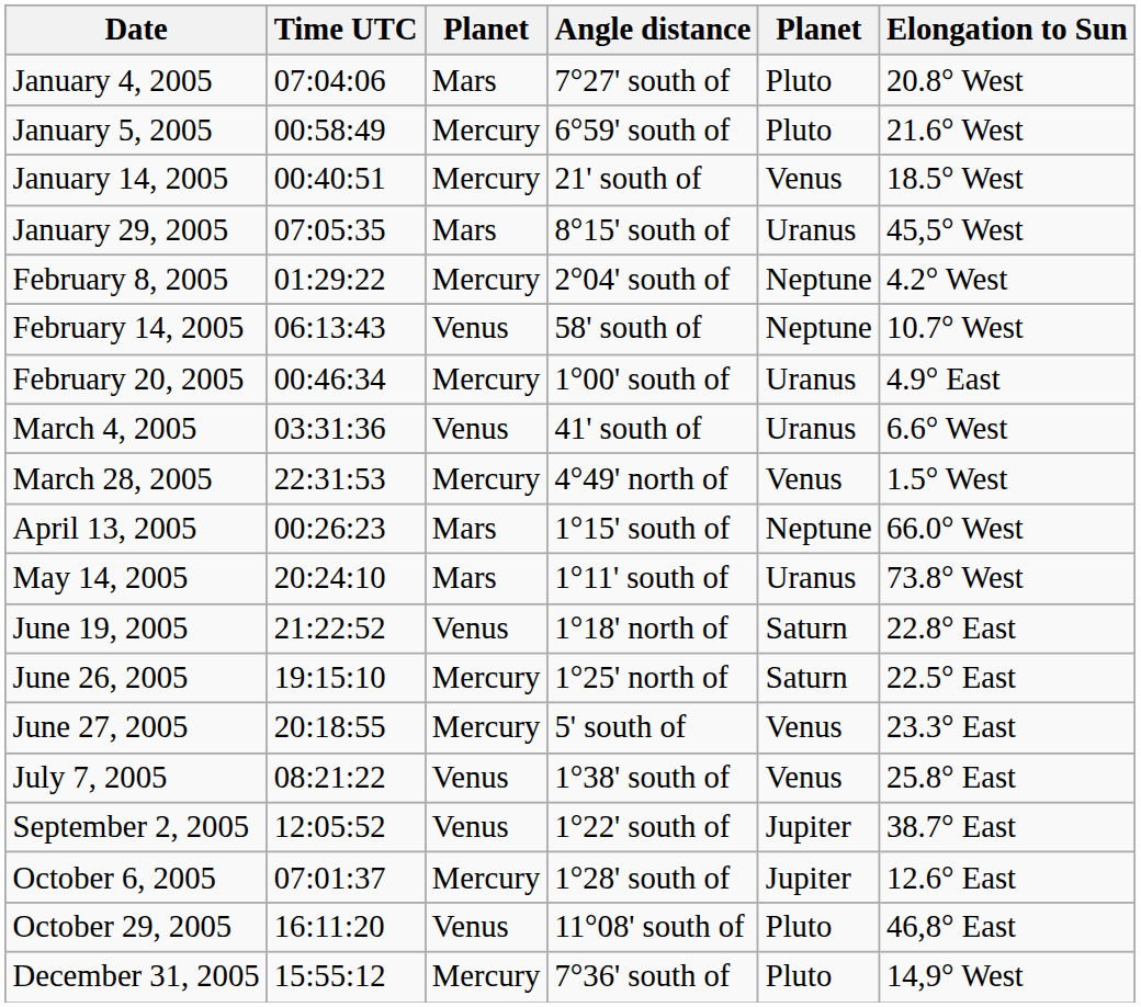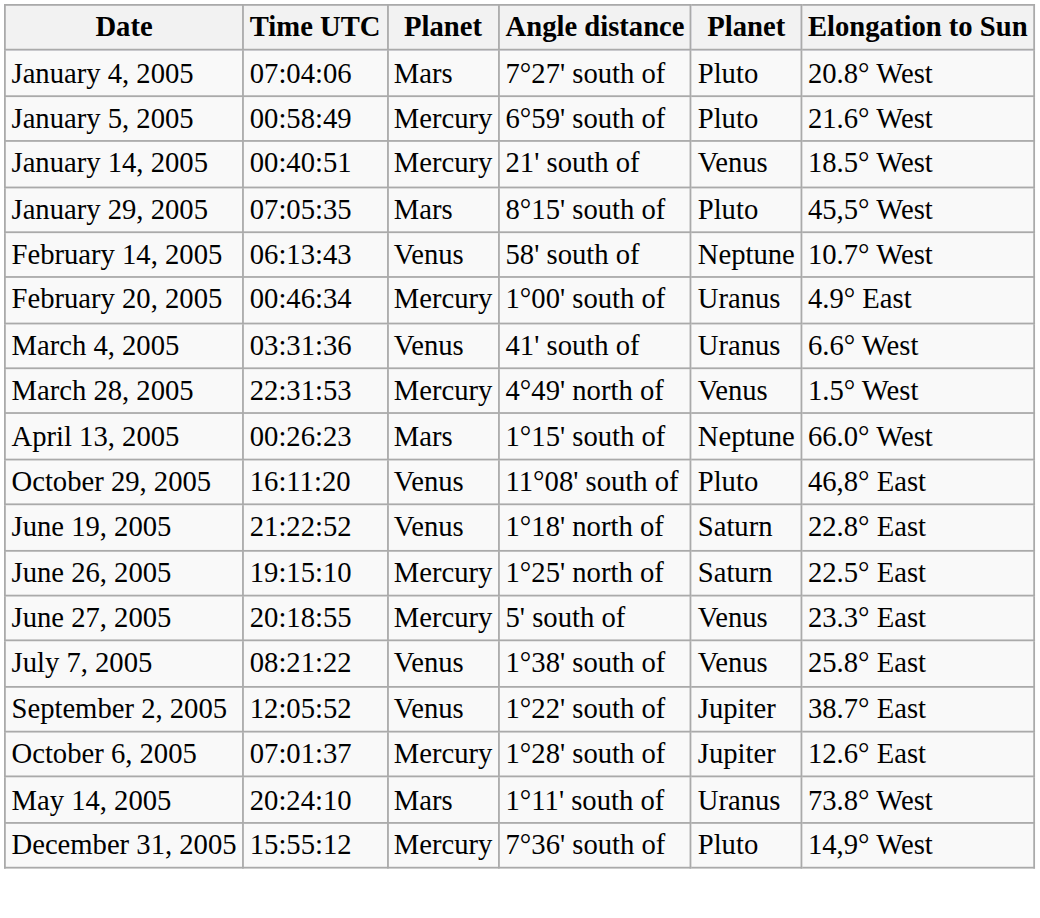January 29, 2005 | column 5: Uranus -> Pluto
- row: February 8, 2005 | 01:29:22 | Mercury | 2°04' south of | Neptune | 4.2° West
rows swapped: May 14, 2005 <-> October 29, 2005
